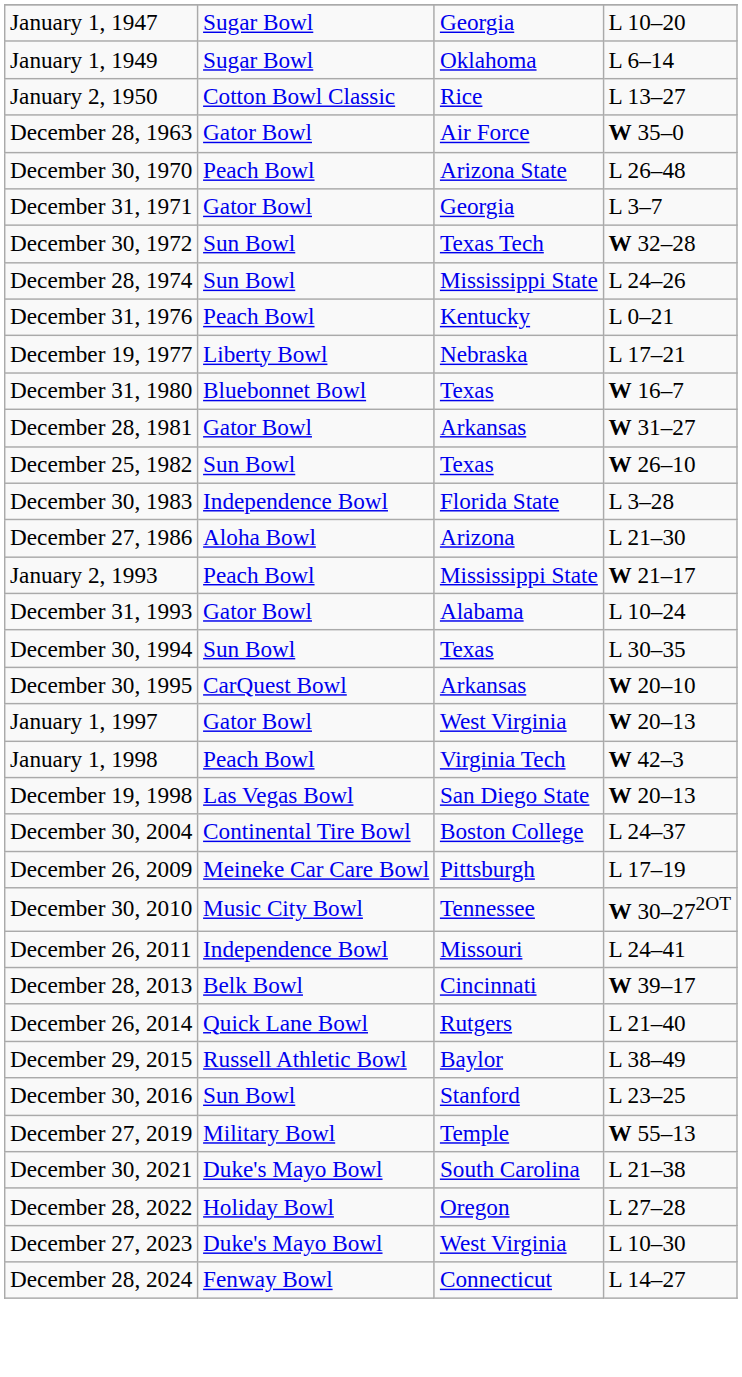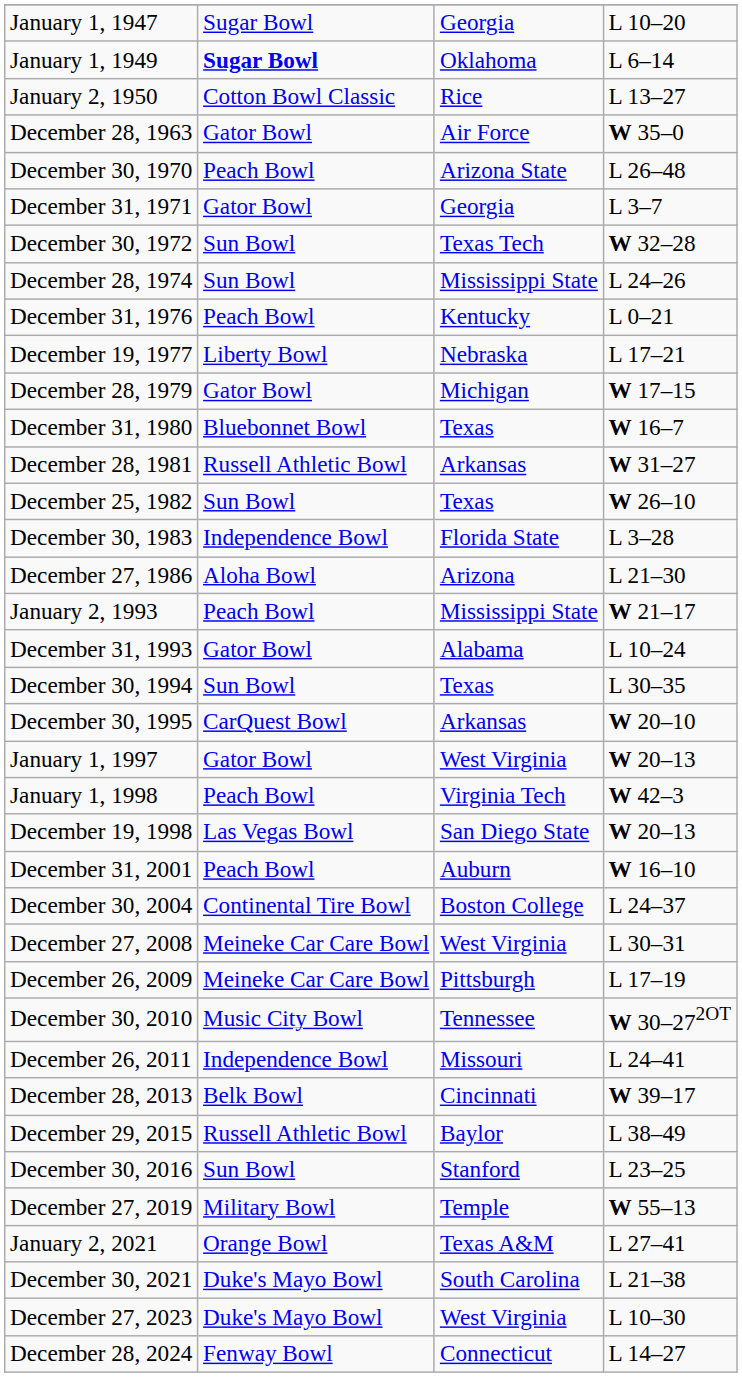January 1, 1949 | column 2: normal -> bold
+ row: December 28, 1979 | Gator Bowl | Michigan | W 17–15
December 28, 1981 | column 2: Gator Bowl -> Russell Athletic Bowl
+ row: December 31, 2001 | Peach Bowl | Auburn | W 16–10
+ row: December 27, 2008 | Meineke Car Care Bowl | West Virginia | L 30–31
- row: December 26, 2014 | Quick Lane Bowl | Rutgers | L 21–40
+ row: January 2, 2021 | Orange Bowl | Texas A&M | L 27–41
- row: December 28, 2022 | Holiday Bowl | Oregon | L 27–28
